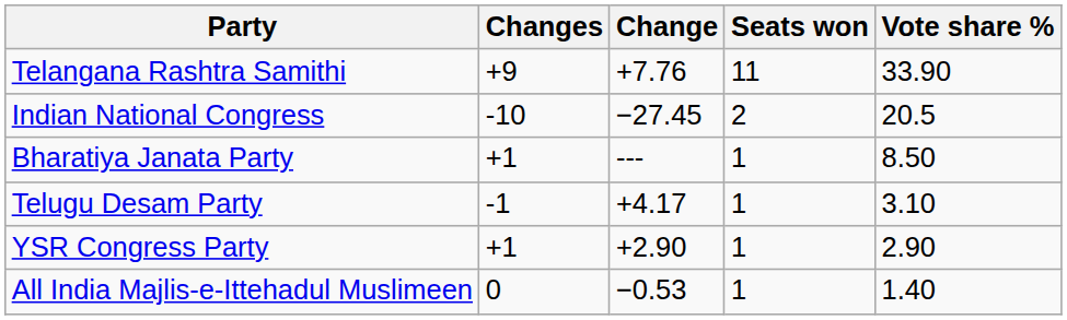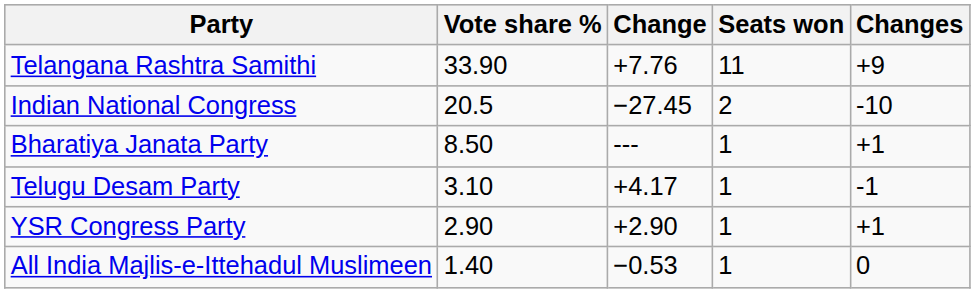columns swapped: Vote share % <-> Changes
